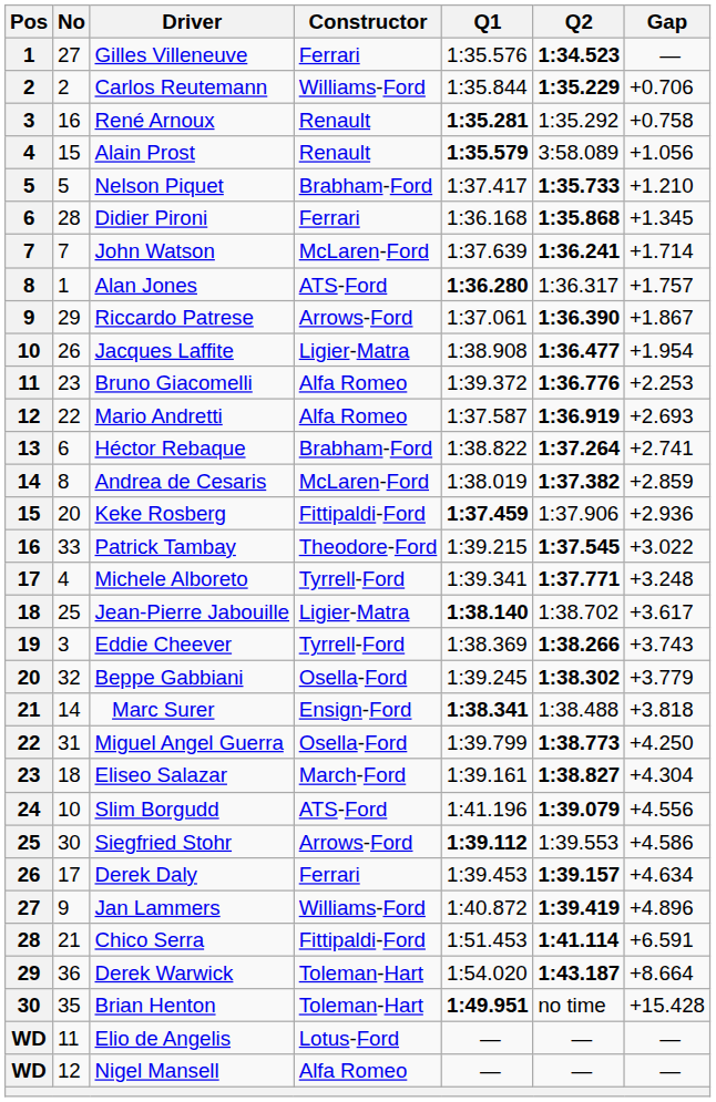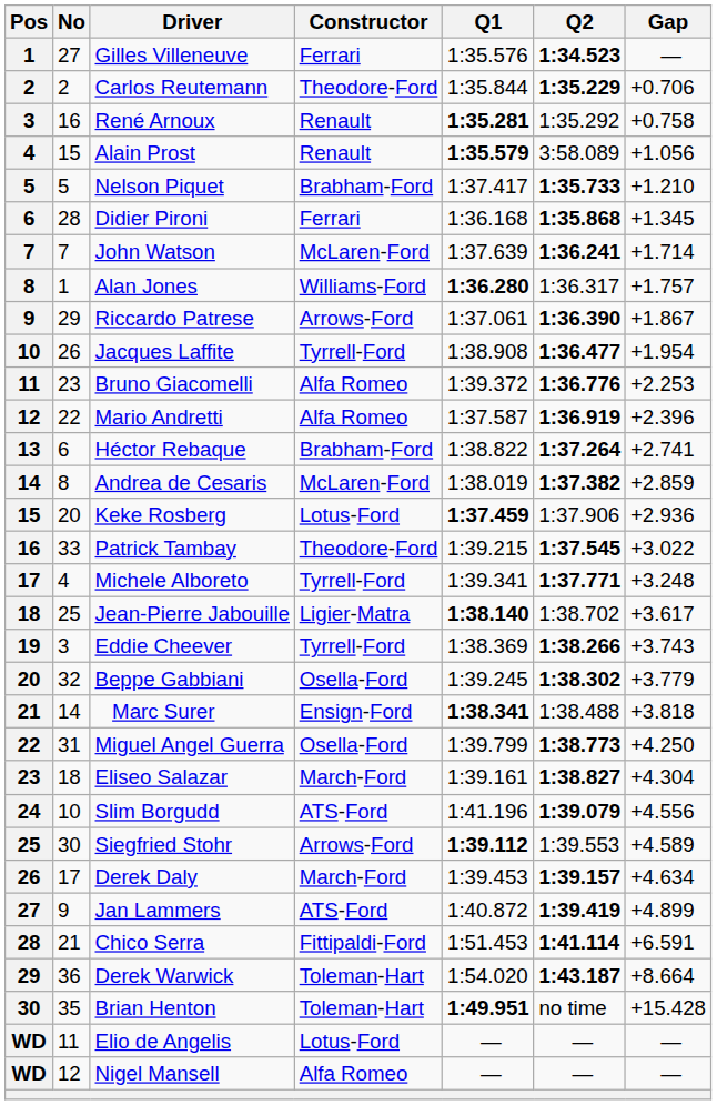Carlos Reutemann | Constructor: Williams-Ford -> Theodore-Ford
Alan Jones | Constructor: ATS-Ford -> Williams-Ford
Jacques Laffite | Constructor: Ligier-Matra -> Tyrrell-Ford
Mario Andretti | Gap: +2.693 -> +2.396
Keke Rosberg | Constructor: Fittipaldi-Ford -> Lotus-Ford
Siegfried Stohr | Gap: +4.586 -> +4.589
Derek Daly | Constructor: Ferrari -> March-Ford
Jan Lammers | Constructor: Williams-Ford -> ATS-Ford
Jan Lammers | Gap: +4.896 -> +4.899
